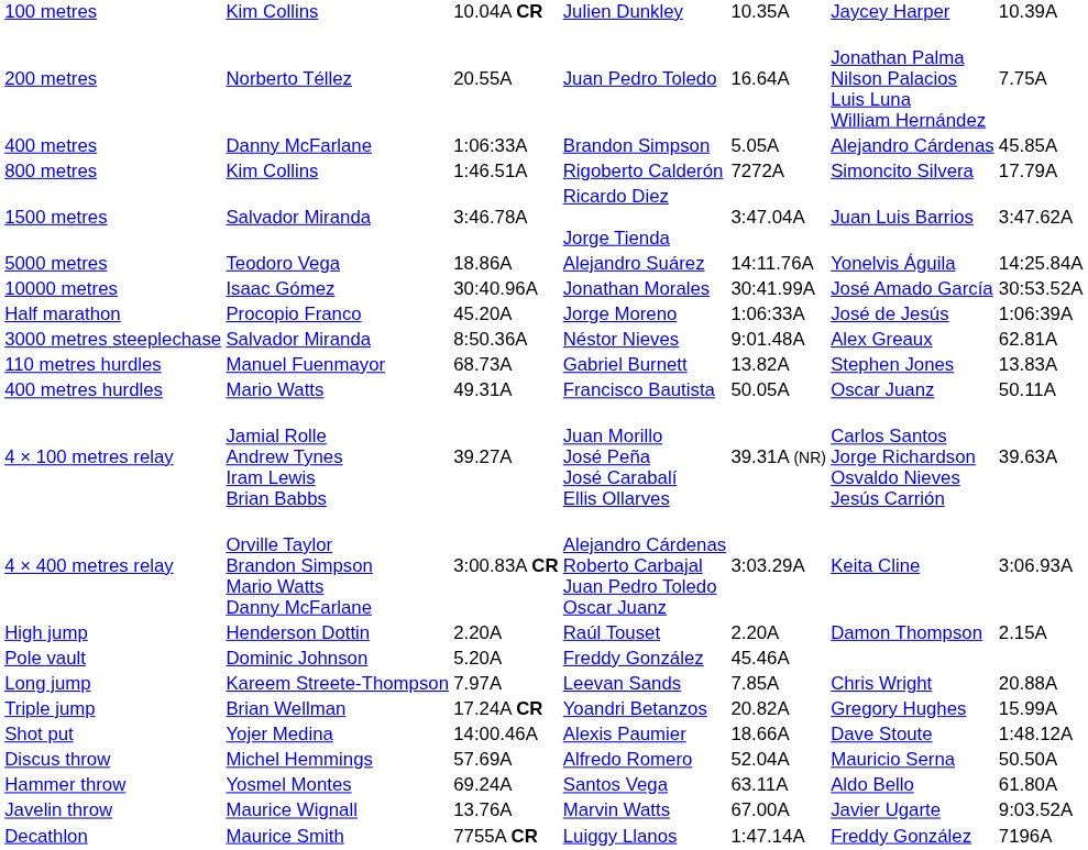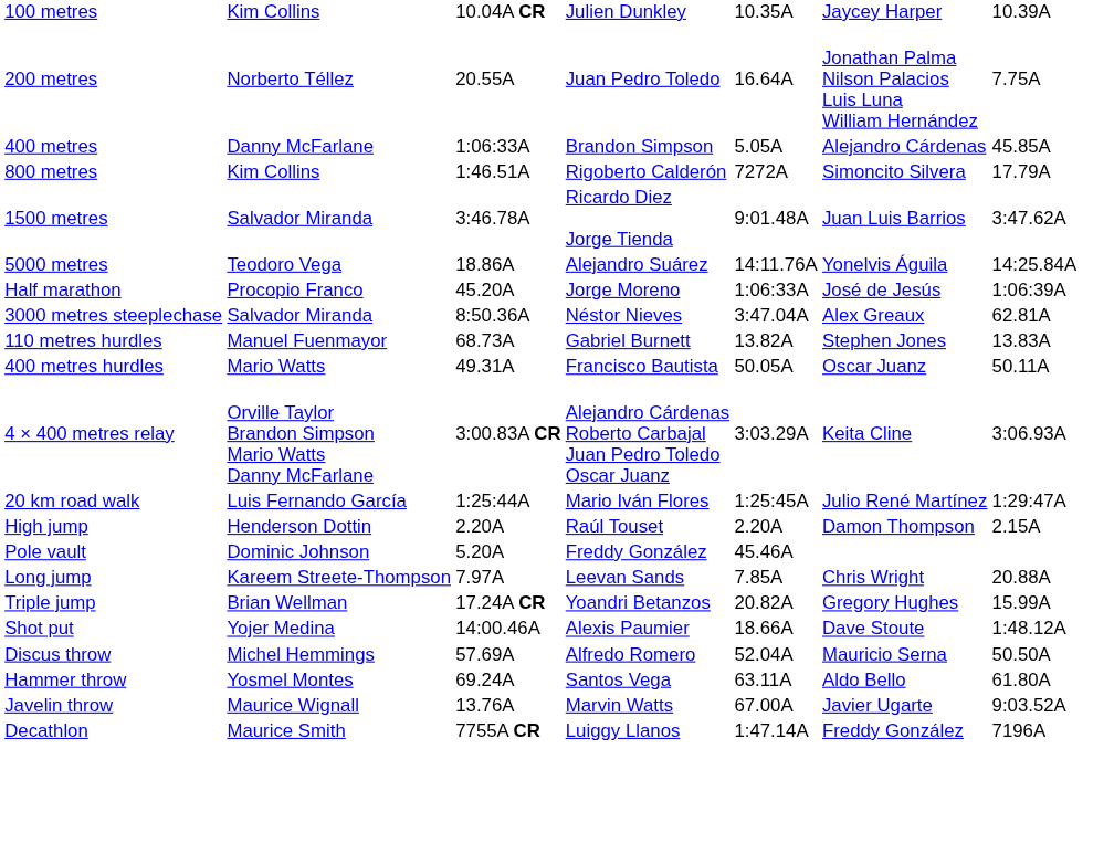1500 metres | column 5: 3:47.04A -> 9:01.48A
- row: 10000 metres | Isaac Gómez | 30:40.96A | Jonathan Morales | 30:41.99A | José Amado García | 30:53.52A
3000 metres steeplechase | column 5: 9:01.48A -> 3:47.04A
- row: 4 × 100 metres relay | Jamial Rolle Andrew Tynes Iram Lewis Brian Babbs | 39.27A | Juan Morillo José Peña José Carabalí Ellis Ollarves | 39.31A (NR) | Carlos Santos Jorge Richardson Osvaldo Nieves Jesús Carrión | 39.63A
+ row: 20 km road walk | Luis Fernando García | 1:25:44A | Mario Iván Flores | 1:25:45A | Julio René Martínez | 1:29:47A
